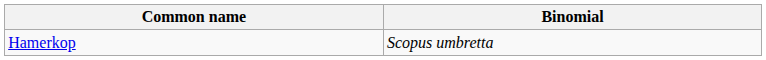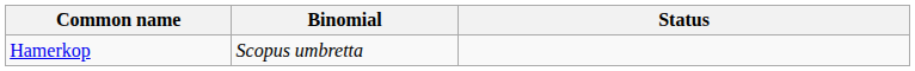+ column: Status
